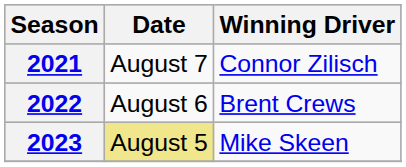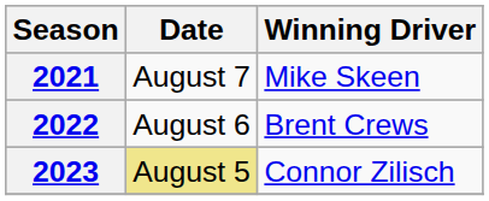2021 | Winning Driver: Connor Zilisch -> Mike Skeen
2023 | Winning Driver: Mike Skeen -> Connor Zilisch
